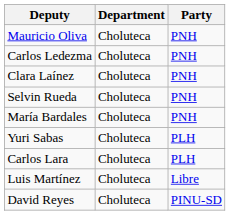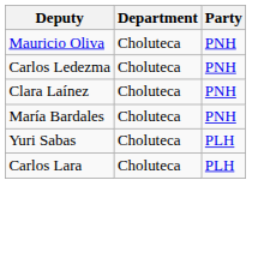- row: Selvin Rueda | Choluteca | PNH
- row: Luis Martínez | Choluteca | Libre
- row: David Reyes | Choluteca | PINU-SD
